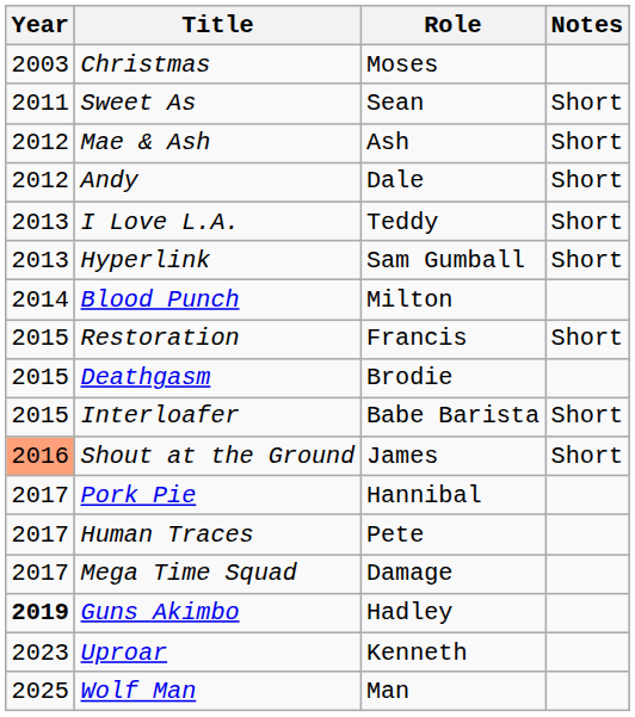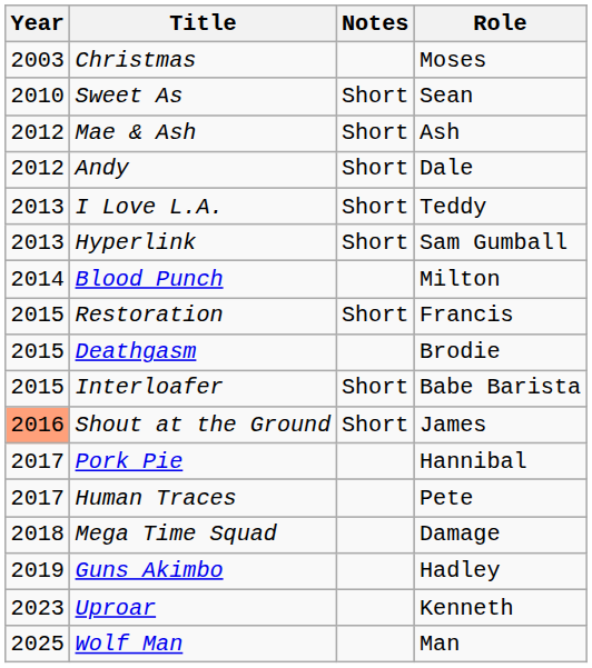columns swapped: Role <-> Notes
Sweet As | Year: 2011 -> 2010
Mega Time Squad | Year: 2017 -> 2018
Guns Akimbo | Year: bold -> normal
